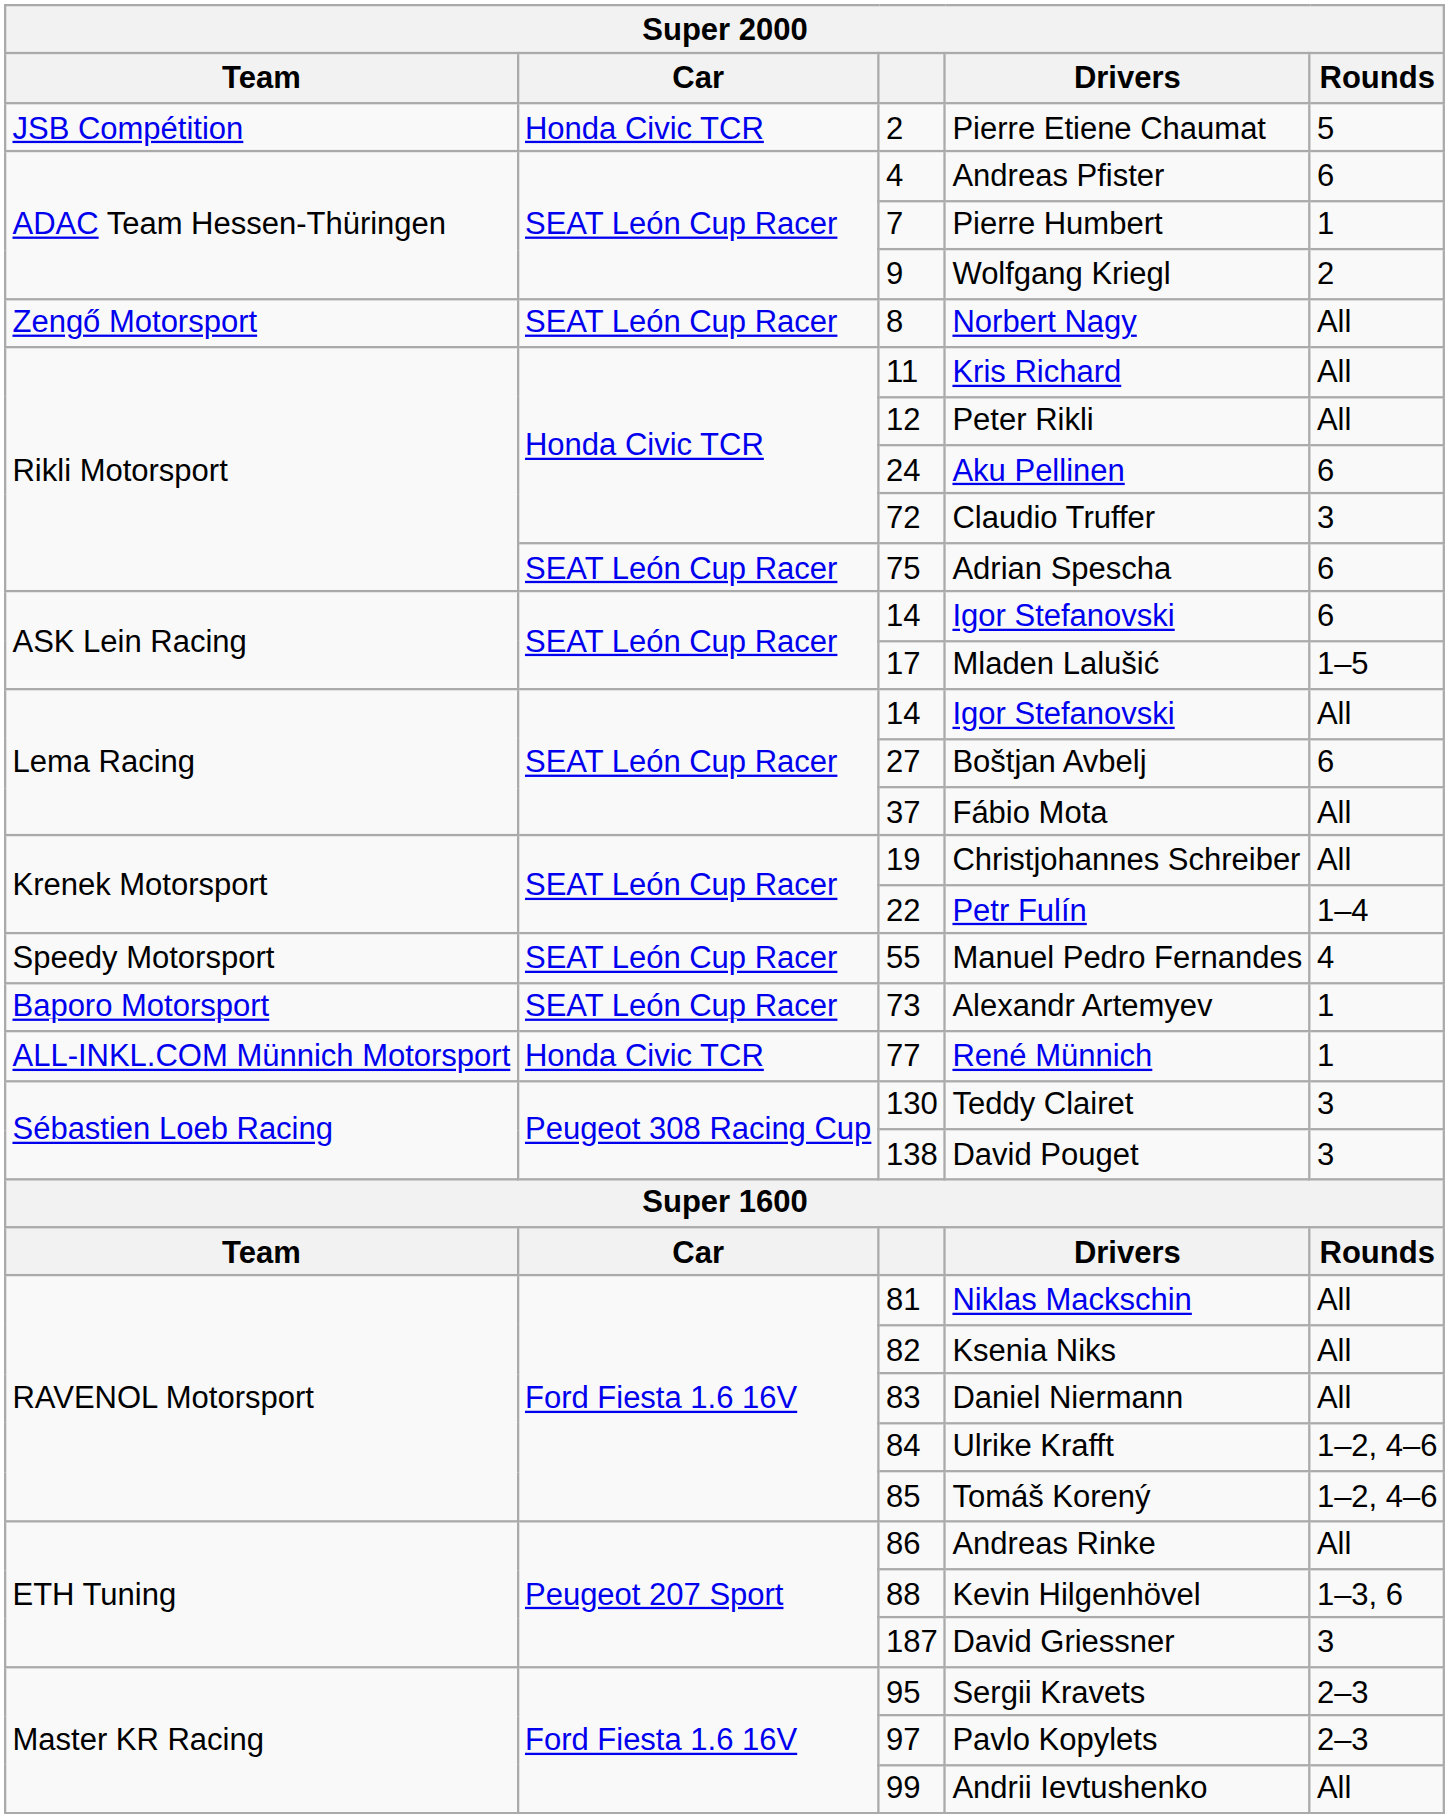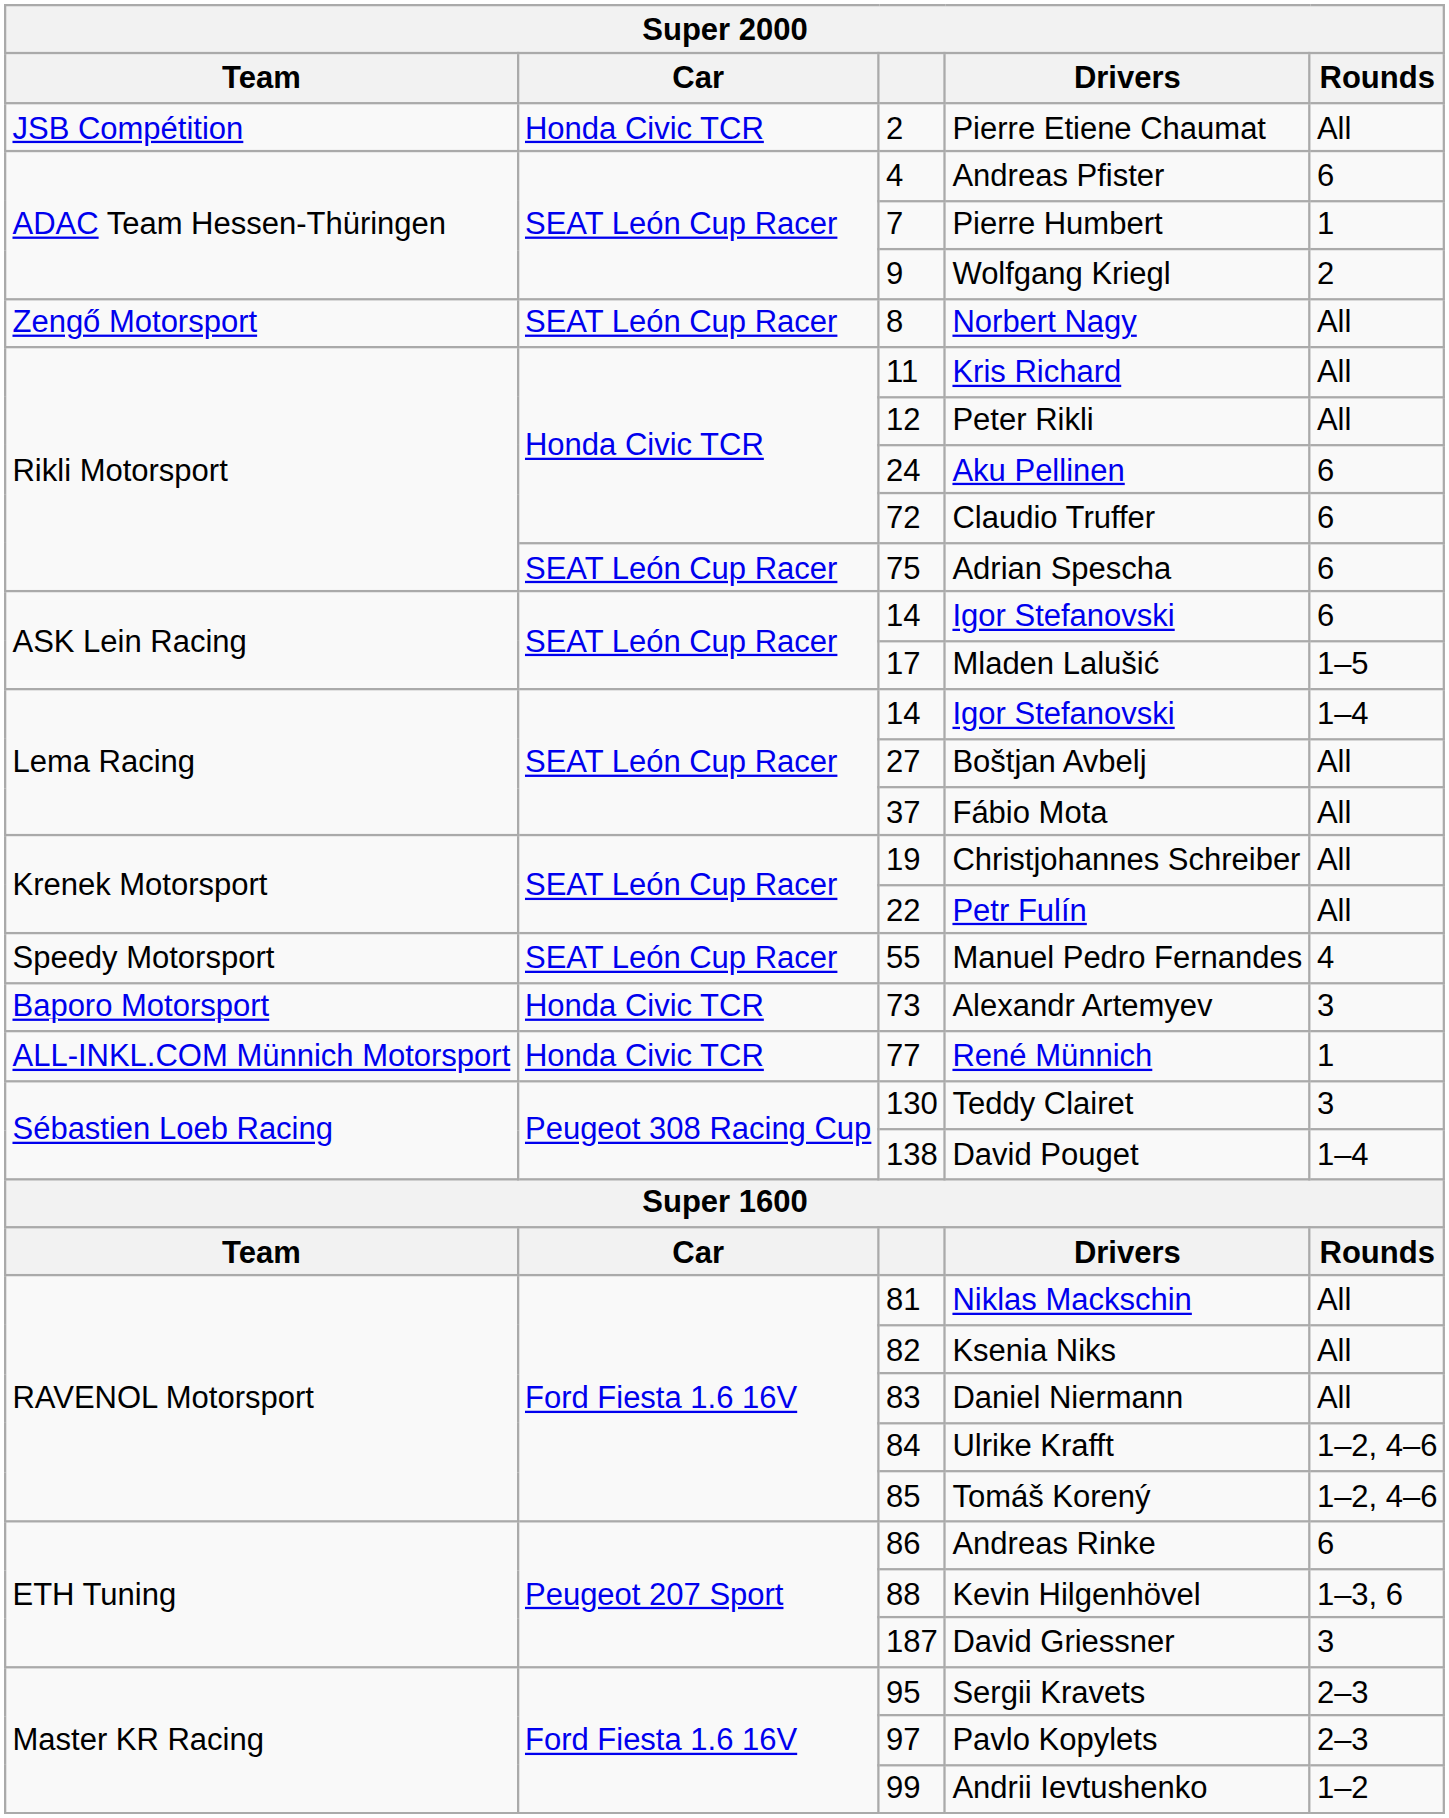Pierre Etiene Chaumat | Rounds: 5 -> All
Claudio Truffer | Rounds: 3 -> 6
Lema Racing / Igor Stefanovski | Rounds: All -> 1–4
Boštjan Avbelj | Rounds: 6 -> All
Petr Fulín | Rounds: 1–4 -> All
Alexandr Artemyev | Car: SEAT León Cup Racer -> Honda Civic TCR
Alexandr Artemyev | Rounds: 1 -> 3
David Pouget | Rounds: 3 -> 1–4
Andreas Rinke | Rounds: All -> 6
Andrii Ievtushenko | Rounds: All -> 1–2
